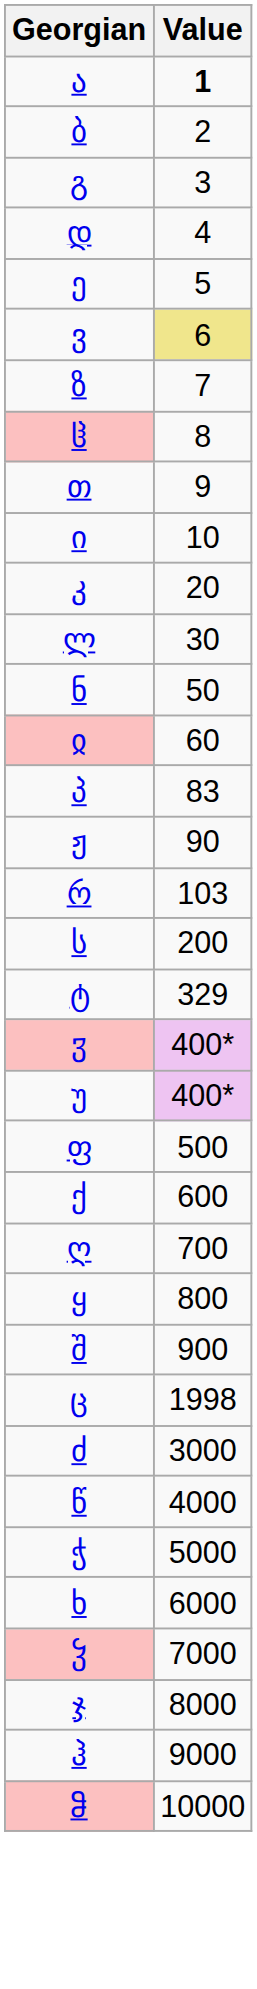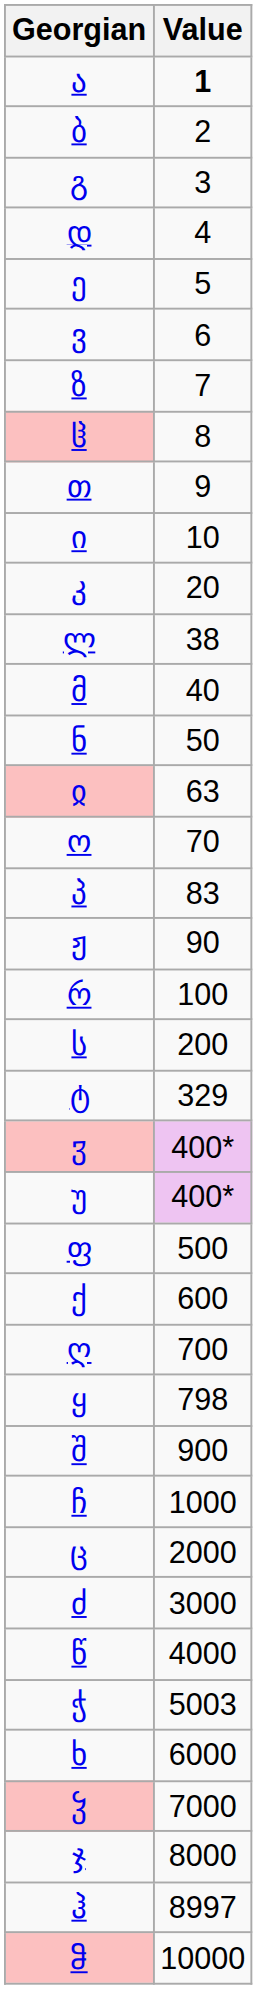ვ | Value: khaki background -> no background
ლ | Value: 30 -> 38
+ row: მ | 40
ჲ | Value: 60 -> 63
+ row: ო | 70
რ | Value: 103 -> 100
ყ | Value: 800 -> 798
+ row: ჩ | 1000
ც | Value: 1998 -> 2000
ჭ | Value: 5000 -> 5003
ჰ | Value: 9000 -> 8997
